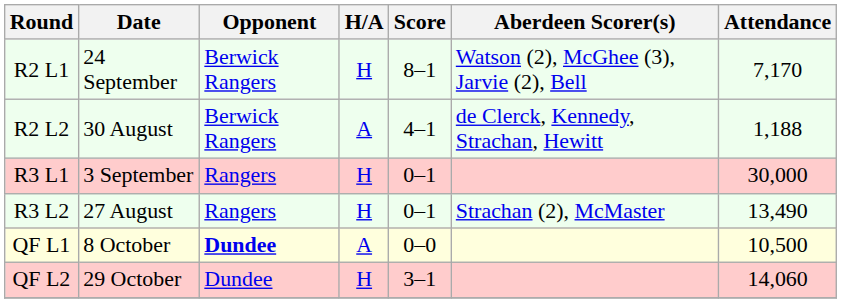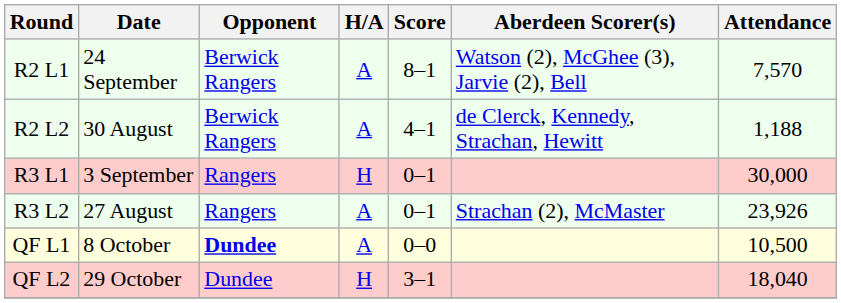R2 L1 | H/A: H -> A
R2 L1 | Attendance: 7,170 -> 7,570
R3 L2 | H/A: H -> A
R3 L2 | Attendance: 13,490 -> 23,926
QF L2 | Attendance: 14,060 -> 18,040
